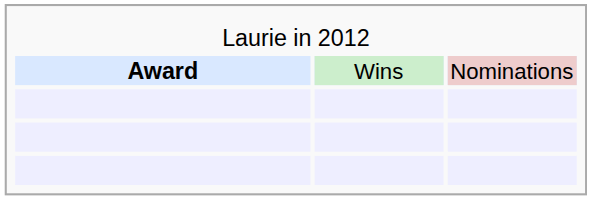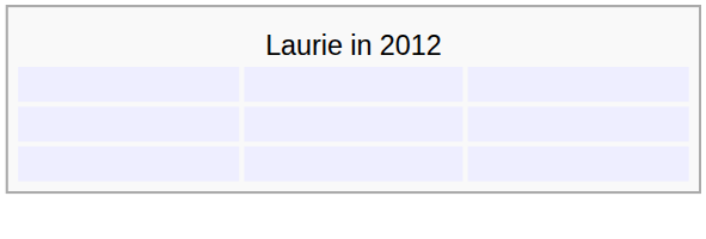- row: Award | Wins | Nominations
